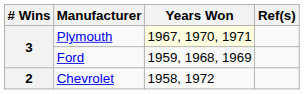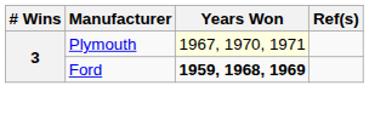Ford | Years Won: normal -> bold
- row: 2 | Chevrolet | 1958, 1972
